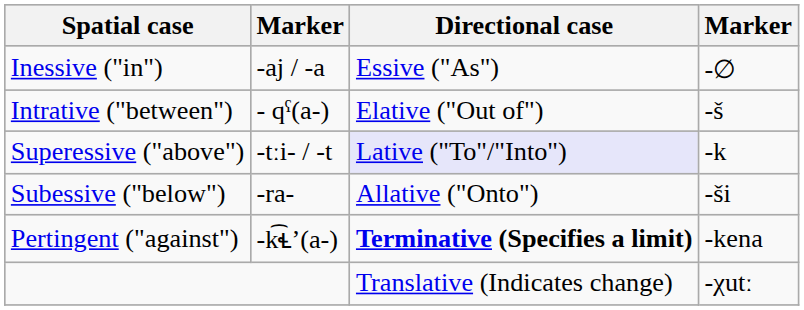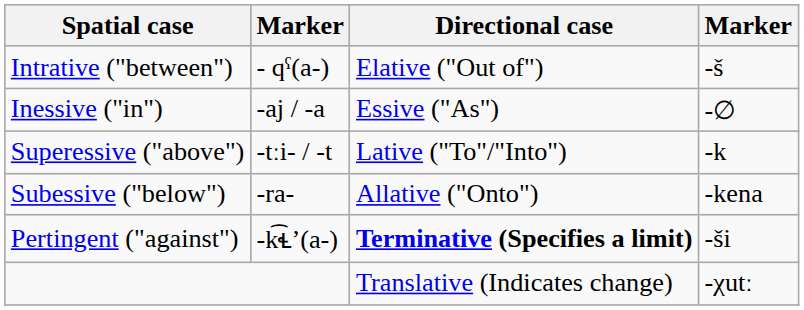rows swapped: Inessive ("in") <-> Intrative ("between")
Superessive ("above") | Directional case: lavender background -> no background
Subessive ("below") | column 4: -ši -> -kena
Pertingent ("against") | column 4: -kena -> -ši
